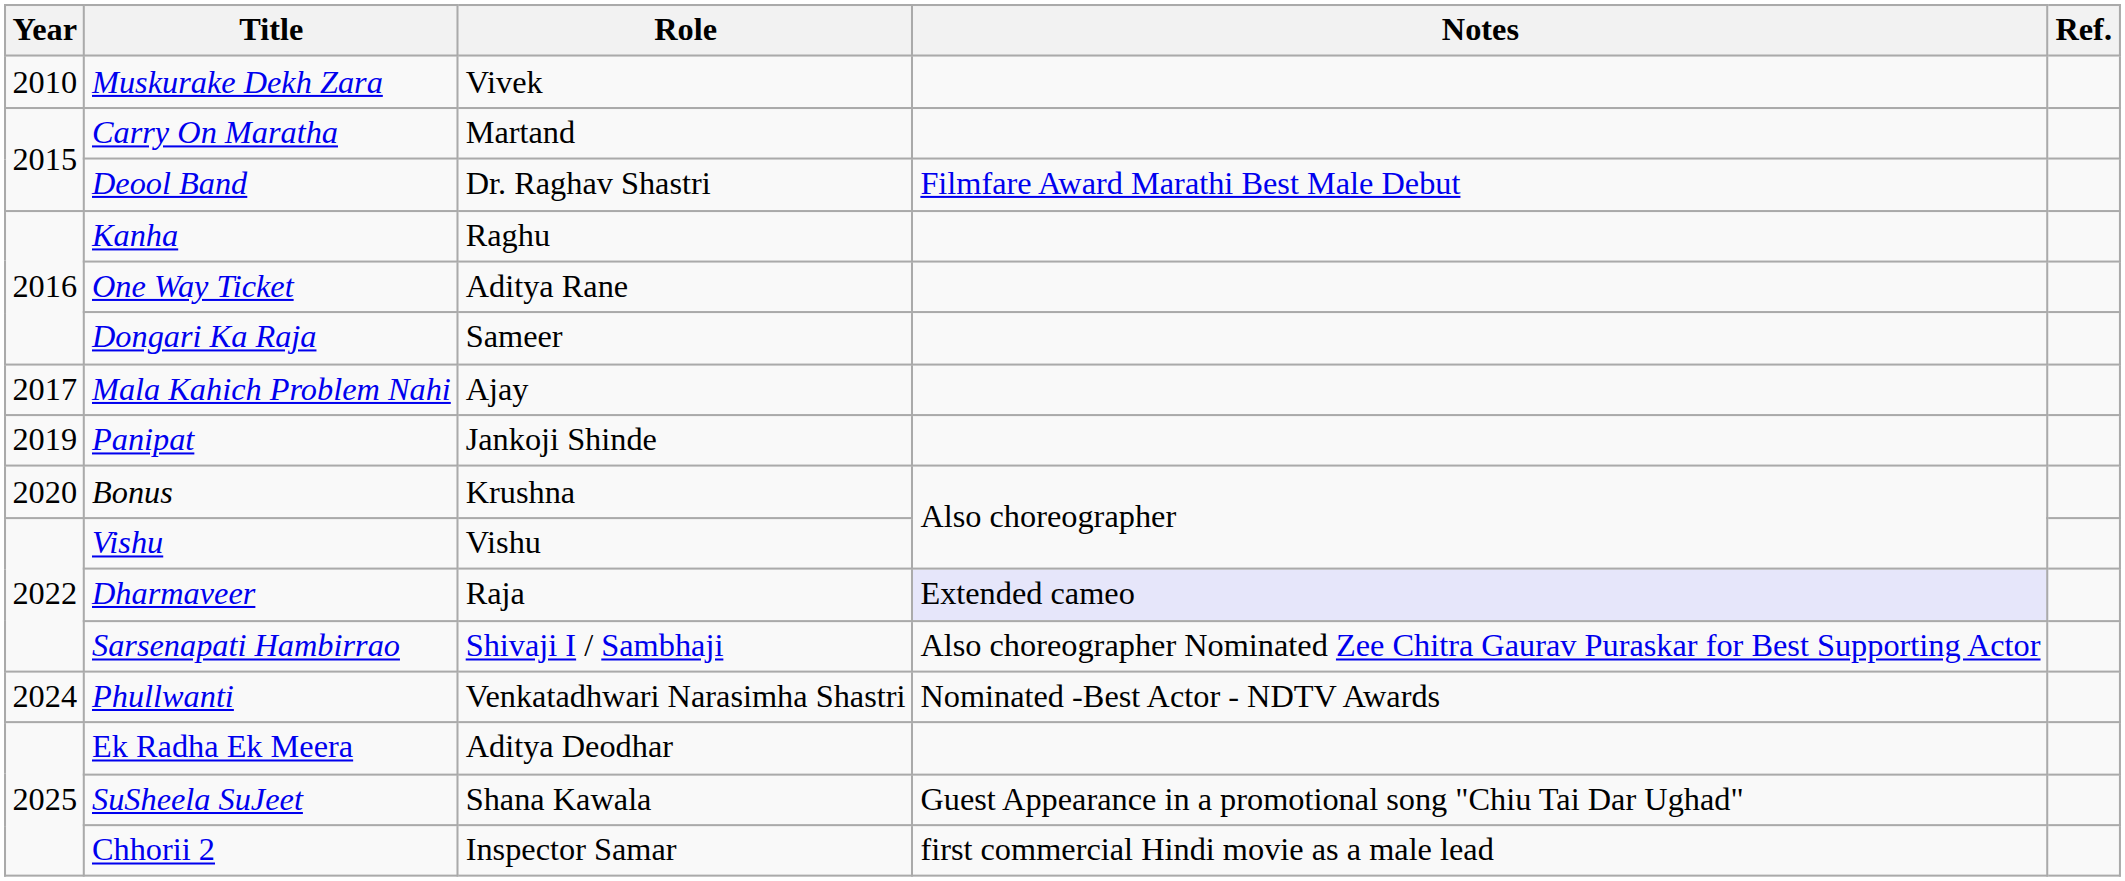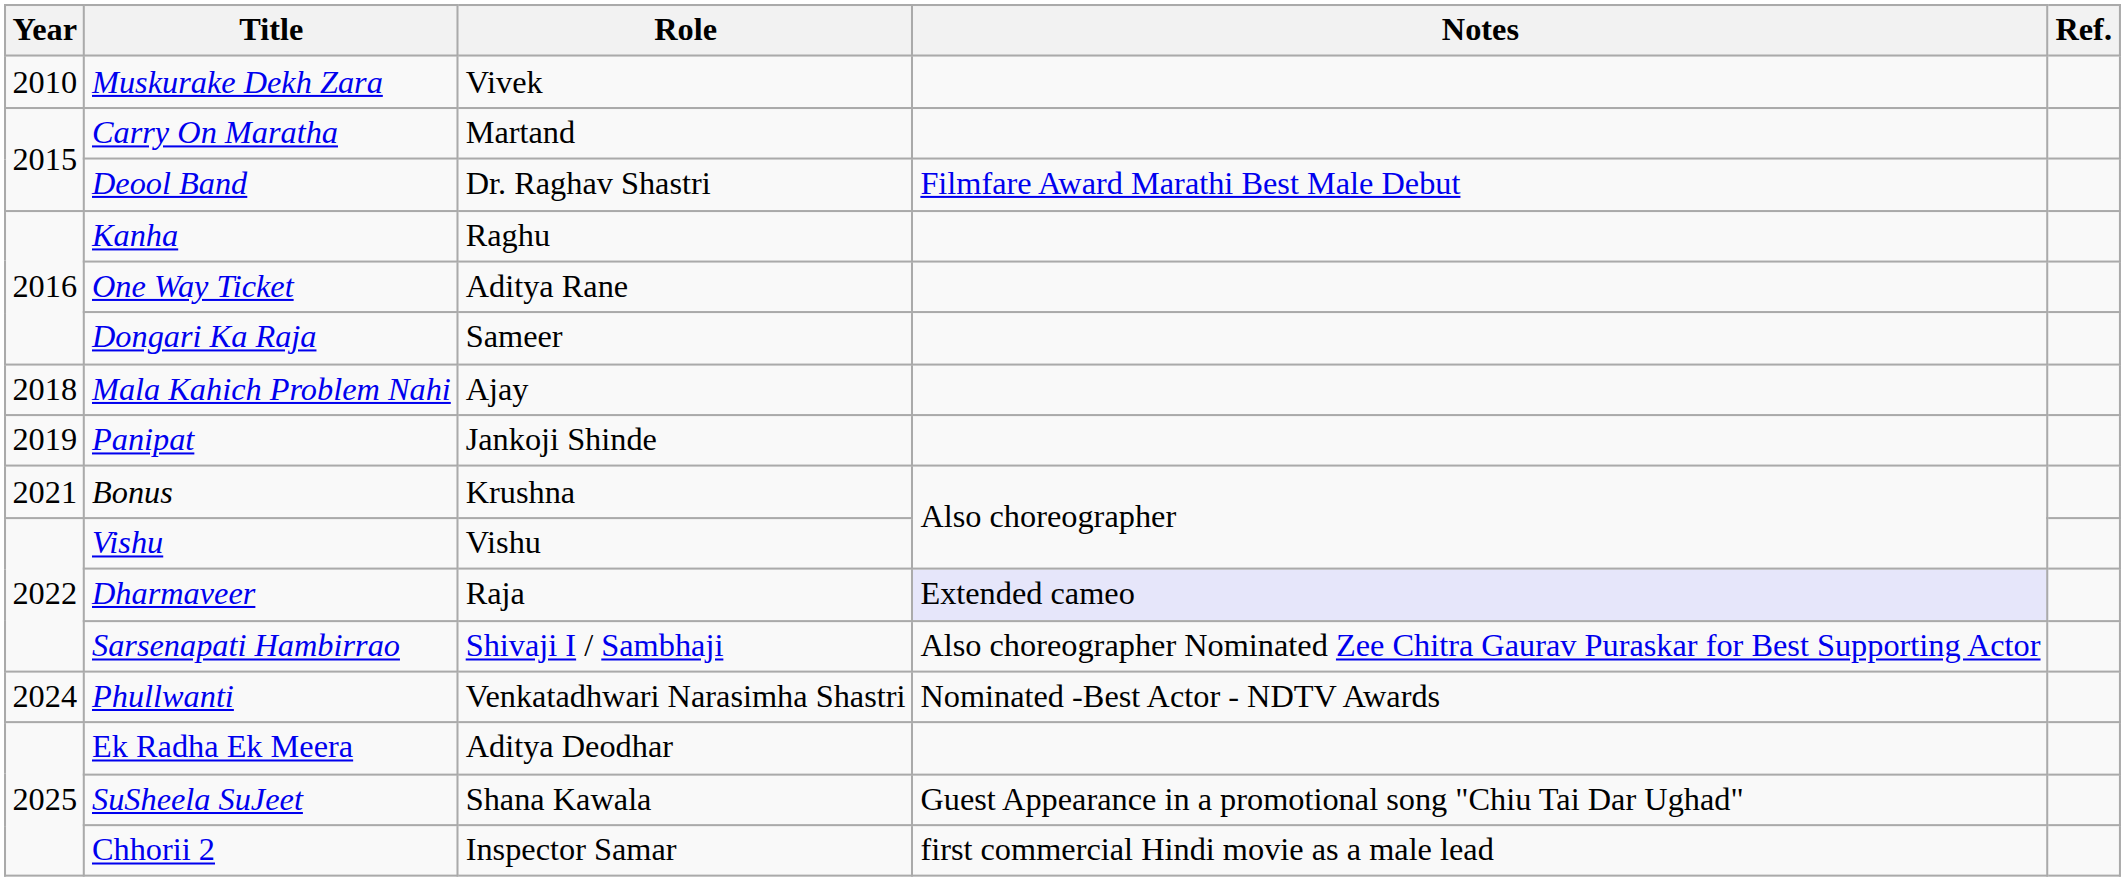Mala Kahich Problem Nahi | Year: 2017 -> 2018
Bonus | Year: 2020 -> 2021
